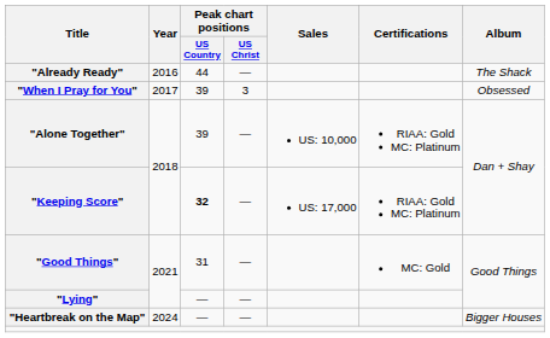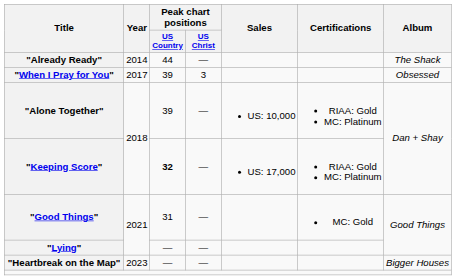"Already Ready" | Year: 2016 -> 2014
"Heartbreak on the Map" | Year: 2024 -> 2023
